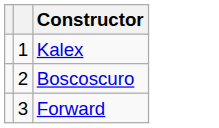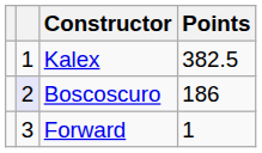+ column: Points | 382.5 | 186 | 1
Boscoscuro | column 2: no background -> lavender background
